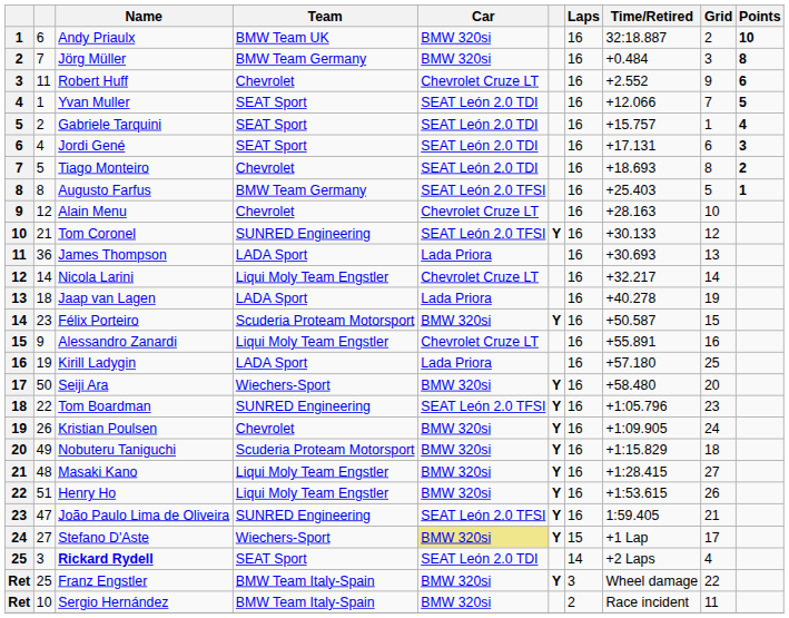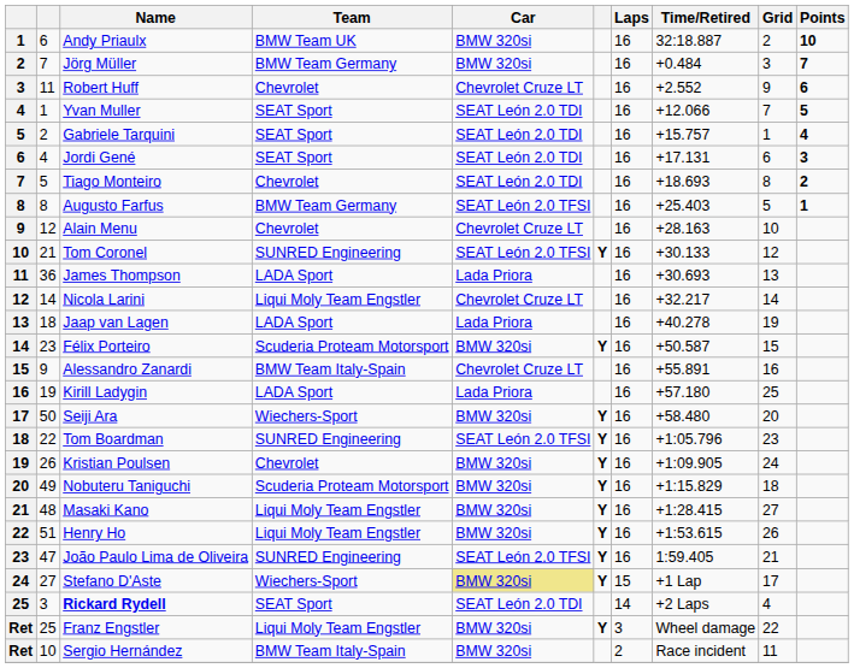Jörg Müller | Points: 8 -> 7
Alessandro Zanardi | Team: Liqui Moly Team Engstler -> BMW Team Italy-Spain
Franz Engstler | Team: BMW Team Italy-Spain -> Liqui Moly Team Engstler
